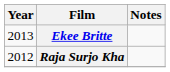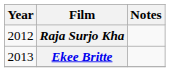rows swapped: Raja Surjo Kha <-> Ekee Britte
